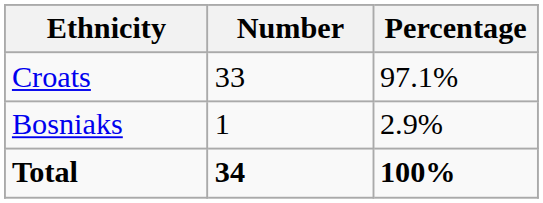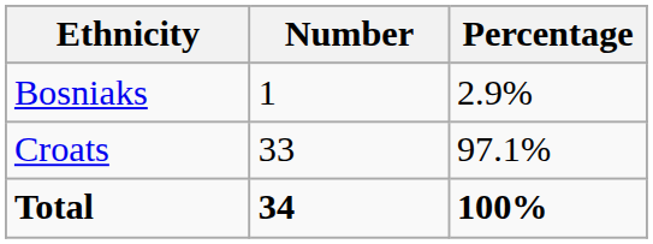rows swapped: Croats <-> Bosniaks
